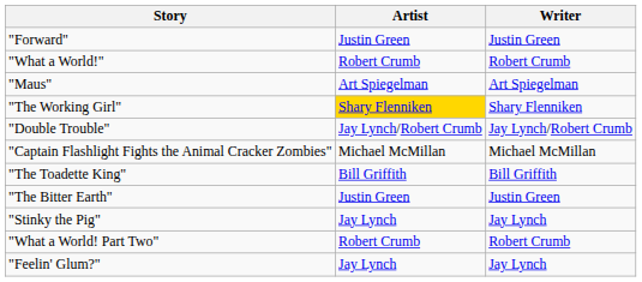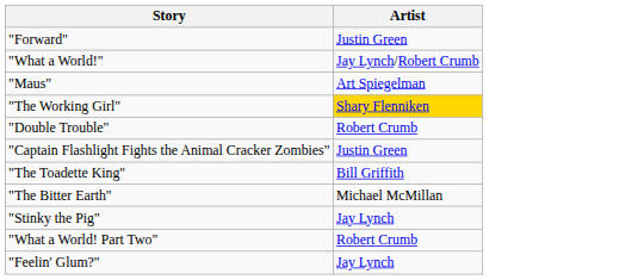- column: Writer | Justin Green | Robert Crumb | Art Spiegelman | Shary Flenniken | Jay Lynch/Robert Crumb | Michael McMillan | Bill Griffith | Justin Green | Jay Lynch | Robert Crumb | Jay Lynch
"What a World!" | Artist: Robert Crumb -> Jay Lynch/Robert Crumb
"Double Trouble" | Artist: Jay Lynch/Robert Crumb -> Robert Crumb
"Captain Flashlight Fights the Animal Cracker Zombies" | Artist: Michael McMillan -> Justin Green
"The Bitter Earth" | Artist: Justin Green -> Michael McMillan
